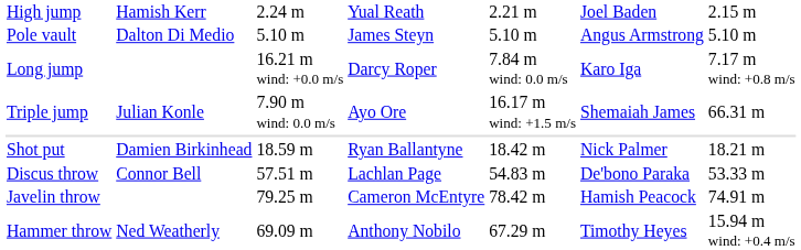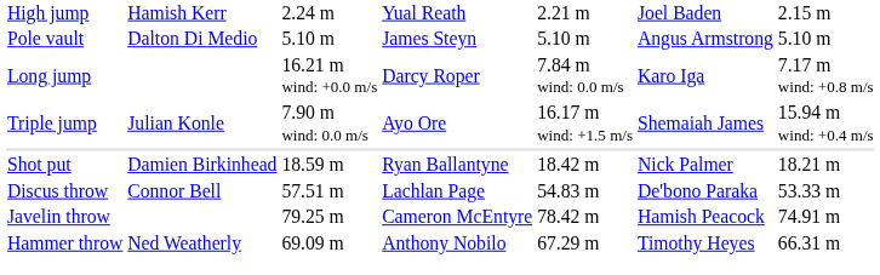Triple jump | column 7: 66.31 m -> 15.94 m wind: +0.4 m/s
Hammer throw | column 7: 15.94 m wind: +0.4 m/s -> 66.31 m
